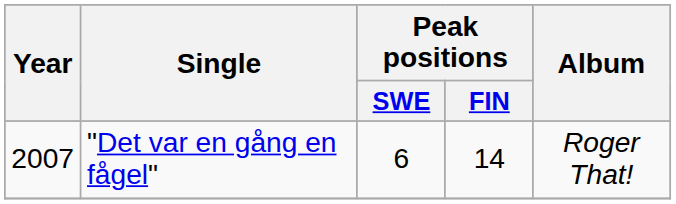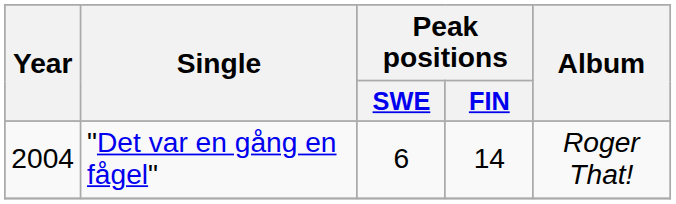"Det var en gång en fågel" | Year: 2007 -> 2004
